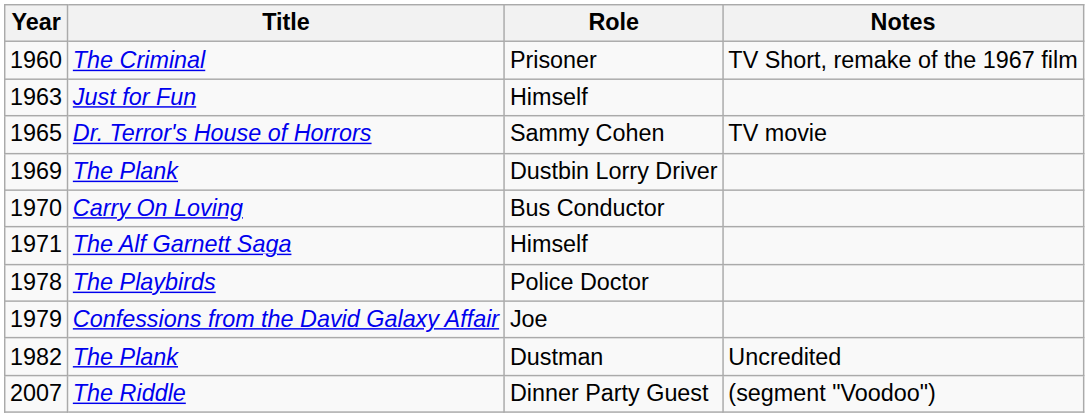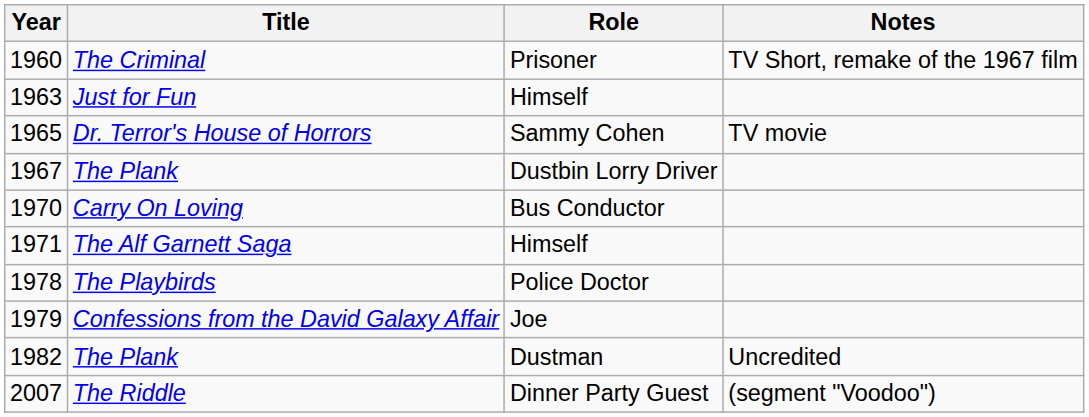The Plank / Dustbin Lorry Driver | Year: 1969 -> 1967
